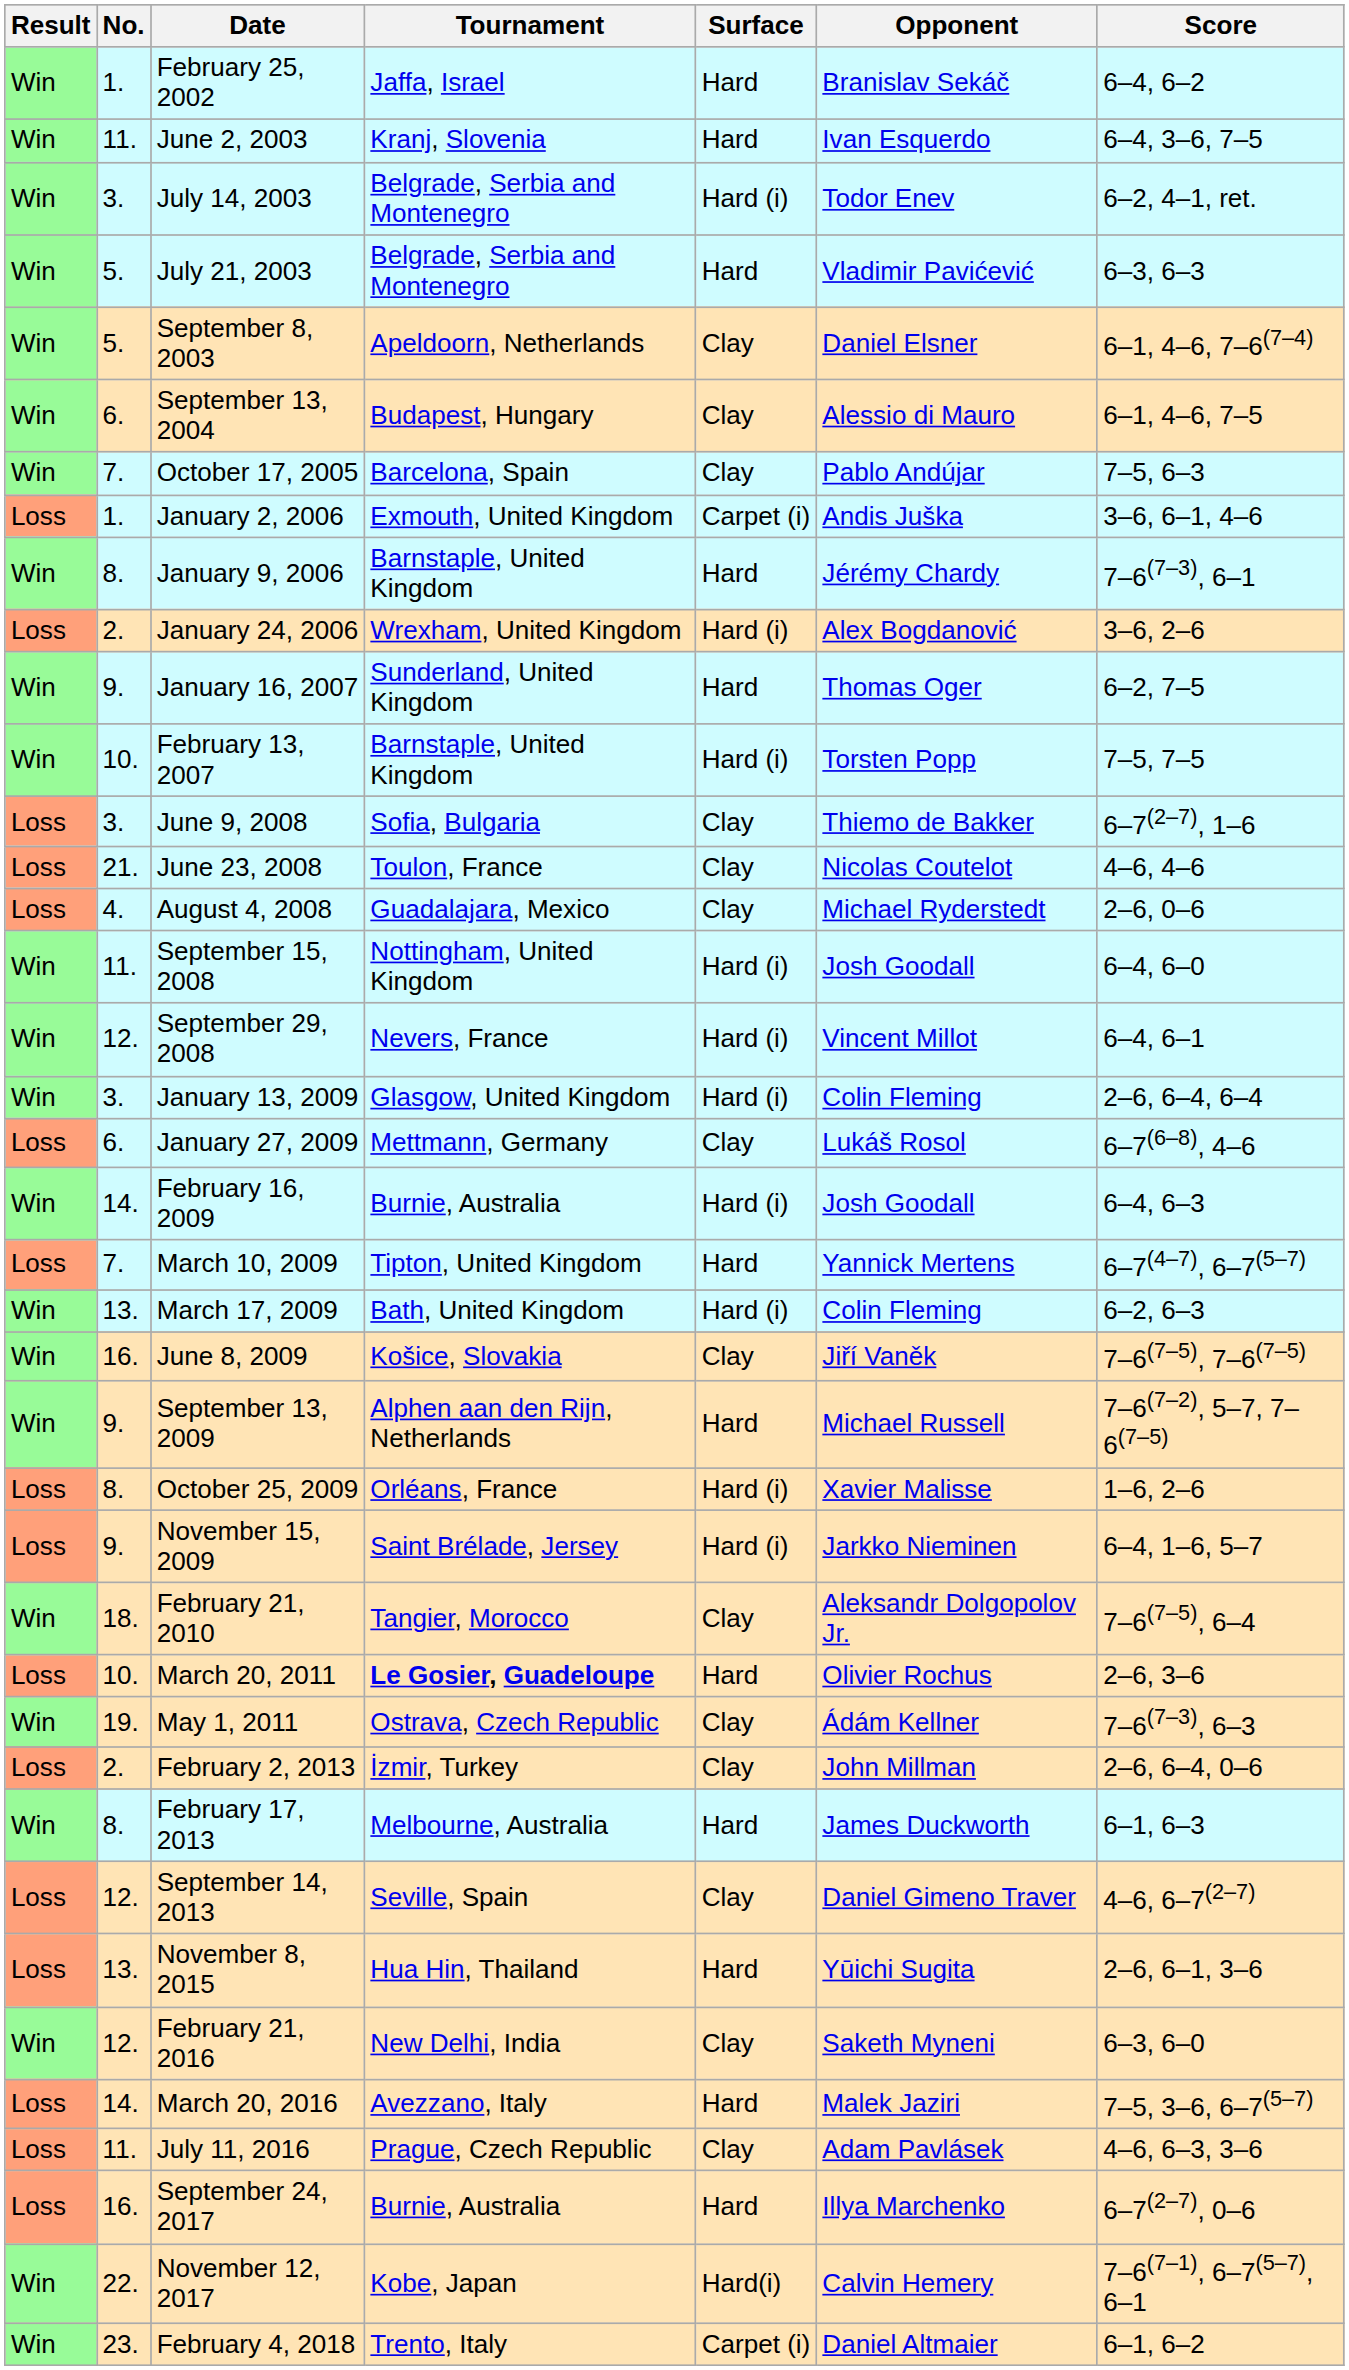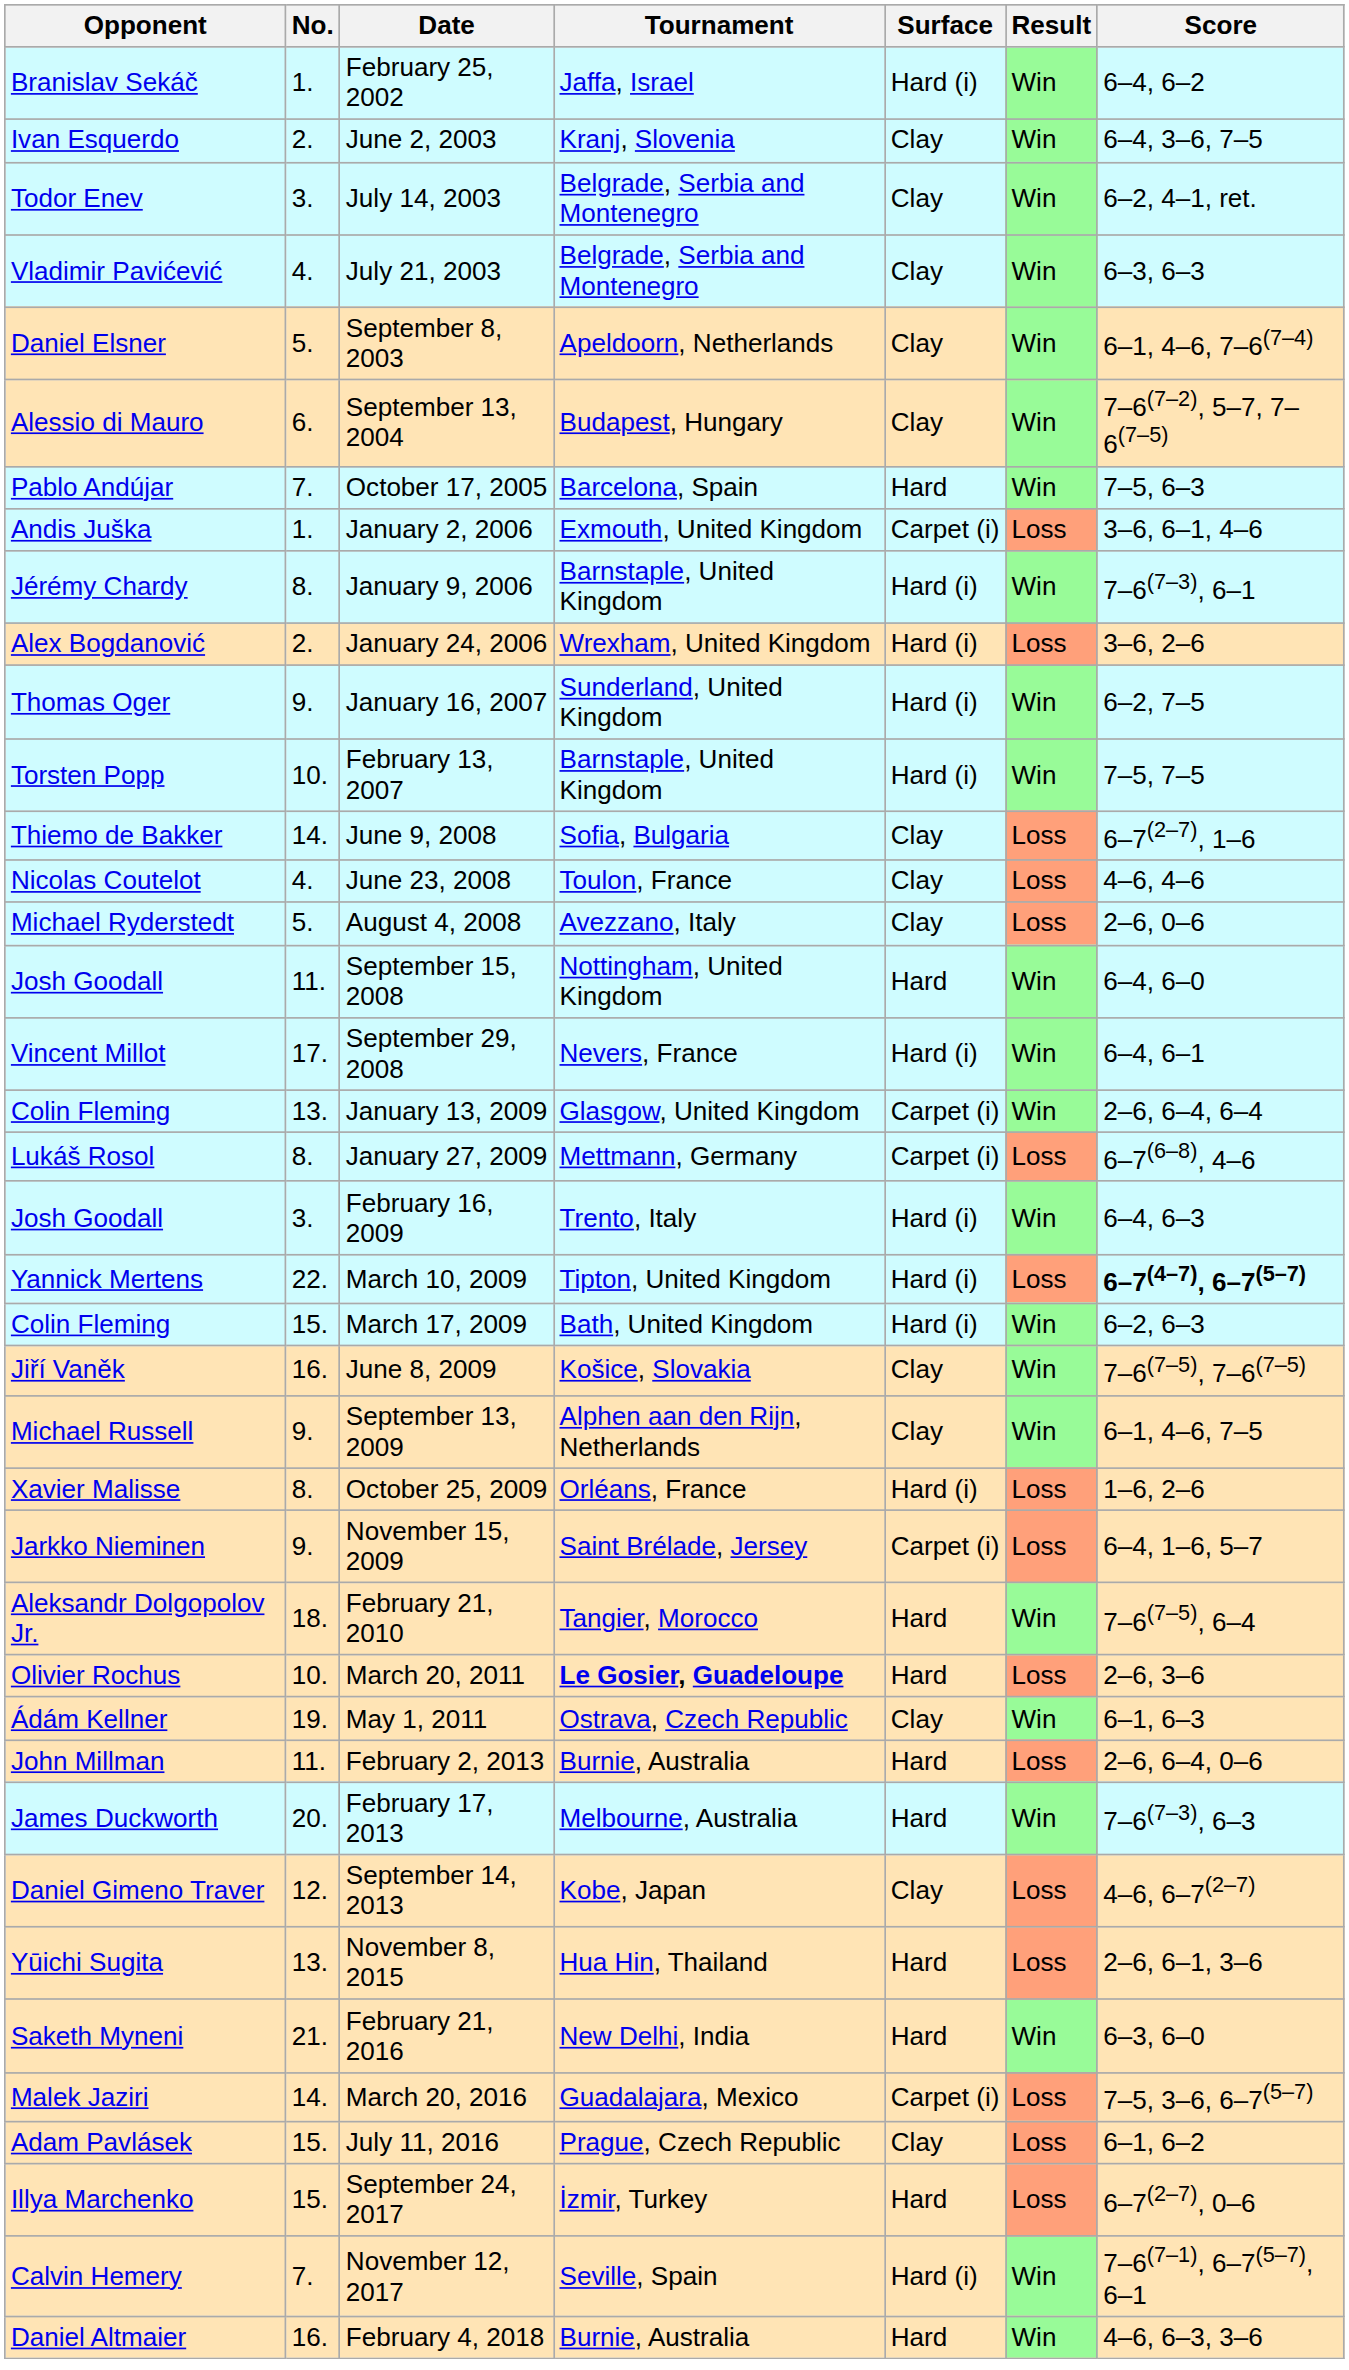columns swapped: Result <-> Opponent
February 25, 2002 | Surface: Hard -> Hard (i)
June 2, 2003 | No.: 11. -> 2.
June 2, 2003 | Surface: Hard -> Clay
July 14, 2003 | Surface: Hard (i) -> Clay
July 21, 2003 | No.: 5. -> 4.
July 21, 2003 | Surface: Hard -> Clay
September 13, 2004 | Score: 6–1, 4–6, 7–5 -> 7–6(7–2), 5–7, 7–6(7–5)
October 17, 2005 | Surface: Clay -> Hard
January 9, 2006 | Surface: Hard -> Hard (i)
January 16, 2007 | Surface: Hard -> Hard (i)
June 9, 2008 | No.: 3. -> 14.
June 23, 2008 | No.: 21. -> 4.
August 4, 2008 | No.: 4. -> 5.
August 4, 2008 | Tournament: Guadalajara, Mexico -> Avezzano, Italy
September 15, 2008 | Surface: Hard (i) -> Hard
September 29, 2008 | No.: 12. -> 17.
January 13, 2009 | No.: 3. -> 13.
January 13, 2009 | Surface: Hard (i) -> Carpet (i)
January 27, 2009 | No.: 6. -> 8.
January 27, 2009 | Surface: Clay -> Carpet (i)
February 16, 2009 | No.: 14. -> 3.
February 16, 2009 | Tournament: Burnie, Australia -> Trento, Italy
March 10, 2009 | No.: 7. -> 22.
March 10, 2009 | Surface: Hard -> Hard (i)
March 10, 2009 | Score: normal -> bold
March 17, 2009 | No.: 13. -> 15.
September 13, 2009 | Surface: Hard -> Clay
September 13, 2009 | Score: 7–6(7–2), 5–7, 7–6(7–5) -> 6–1, 4–6, 7–5
November 15, 2009 | Surface: Hard (i) -> Carpet (i)
February 21, 2010 | Surface: Clay -> Hard
May 1, 2011 | Score: 7–6(7–3), 6–3 -> 6–1, 6–3
February 2, 2013 | No.: 2. -> 11.
February 2, 2013 | Tournament: İzmir, Turkey -> Burnie, Australia
February 2, 2013 | Surface: Clay -> Hard
February 17, 2013 | No.: 8. -> 20.
February 17, 2013 | Score: 6–1, 6–3 -> 7–6(7–3), 6–3
September 14, 2013 | Tournament: Seville, Spain -> Kobe, Japan
February 21, 2016 | No.: 12. -> 21.
February 21, 2016 | Surface: Clay -> Hard
March 20, 2016 | Tournament: Avezzano, Italy -> Guadalajara, Mexico
March 20, 2016 | Surface: Hard -> Carpet (i)
July 11, 2016 | No.: 11. -> 15.
July 11, 2016 | Score: 4–6, 6–3, 3–6 -> 6–1, 6–2
September 24, 2017 | No.: 16. -> 15.
September 24, 2017 | Tournament: Burnie, Australia -> İzmir, Turkey
November 12, 2017 | No.: 22. -> 7.
November 12, 2017 | Tournament: Kobe, Japan -> Seville, Spain
November 12, 2017 | Surface: Hard(i) -> Hard (i)
February 4, 2018 | No.: 23. -> 16.
February 4, 2018 | Tournament: Trento, Italy -> Burnie, Australia
February 4, 2018 | Surface: Carpet (i) -> Hard
February 4, 2018 | Score: 6–1, 6–2 -> 4–6, 6–3, 3–6
